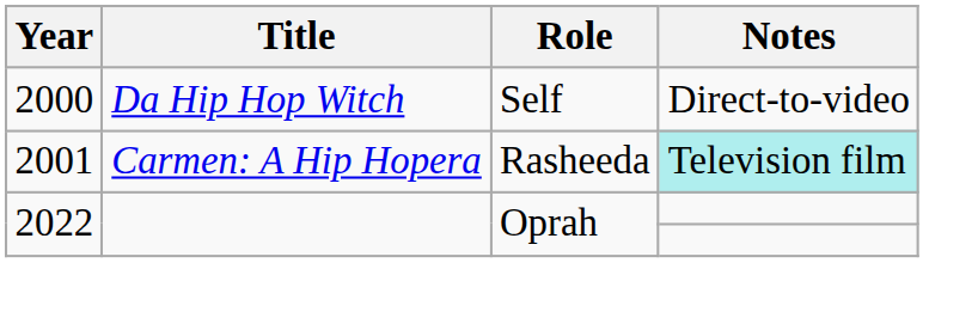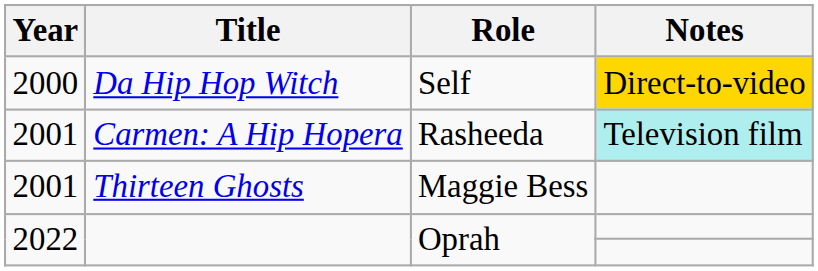Da Hip Hop Witch | Notes: no background -> gold background
+ row: 2001 | Thirteen Ghosts | Maggie Bess
